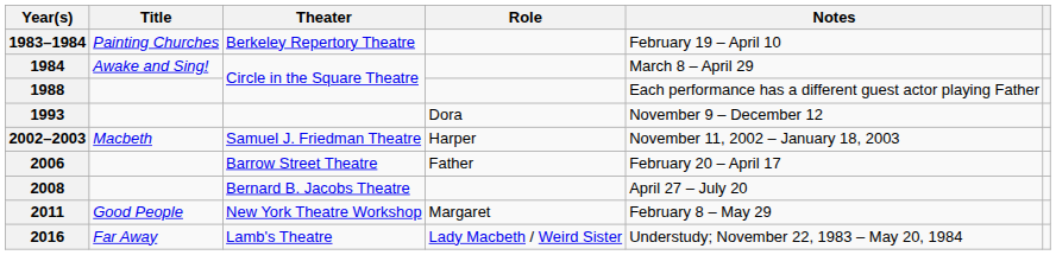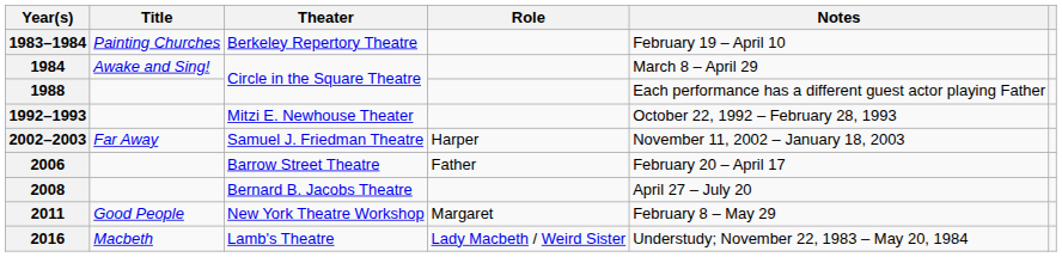+ row: 1992–1993 | Mitzi E. Newhouse Theater | October 22, 1992 – February 28, 1993
- row: 1993 | Dora | November 9 – December 12
2002–2003 | Title: Macbeth -> Far Away
2016 | Title: Far Away -> Macbeth
